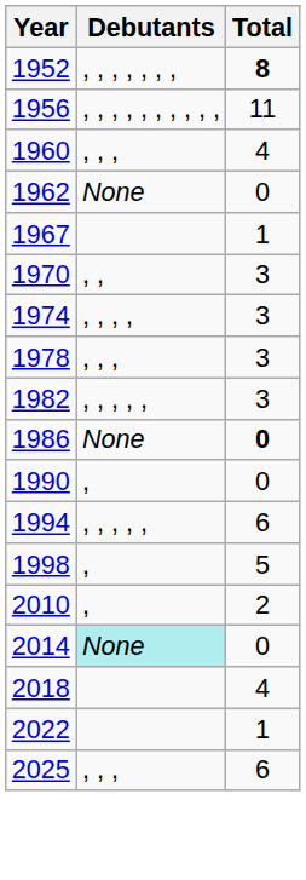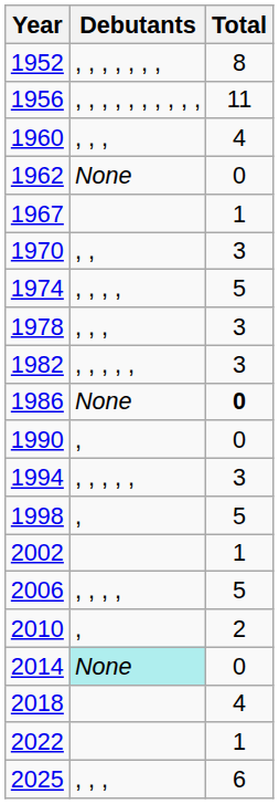1952 | Total: bold -> normal
1974 | Total: 3 -> 5
1994 | Total: 6 -> 3
+ row: 2002 | 1
+ row: 2006 | , , , , | 5
